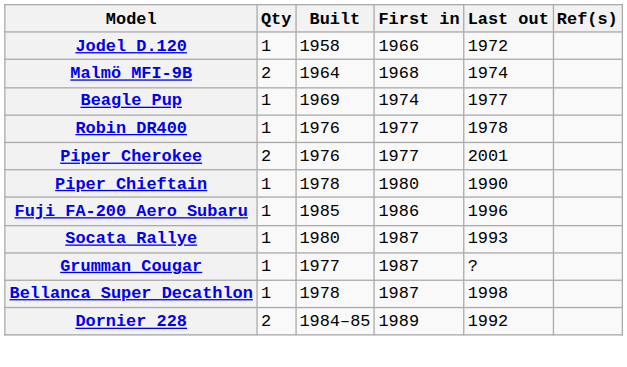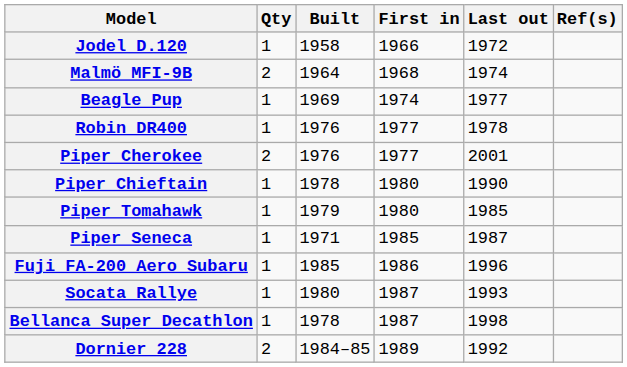+ row: Piper Tomahawk | 1 | 1979 | 1980 | 1985
+ row: Piper Seneca | 1 | 1971 | 1985 | 1987
- row: Grumman Cougar | 1 | 1977 | 1987 | ?
